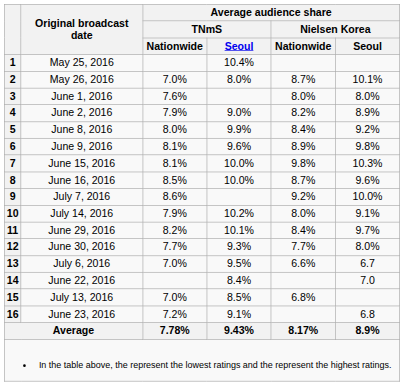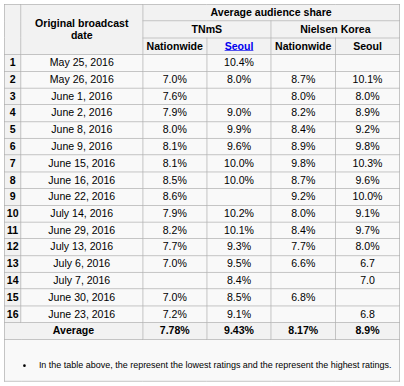9 | Original broadcast date: July 7, 2016 -> June 22, 2016
12 | Original broadcast date: June 30, 2016 -> July 13, 2016
14 | Original broadcast date: June 22, 2016 -> July 7, 2016
15 | Original broadcast date: July 13, 2016 -> June 30, 2016
